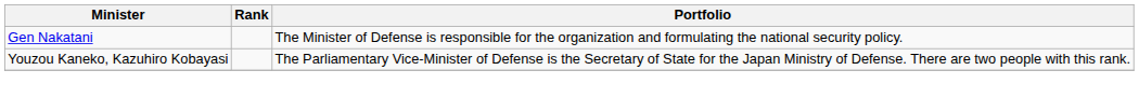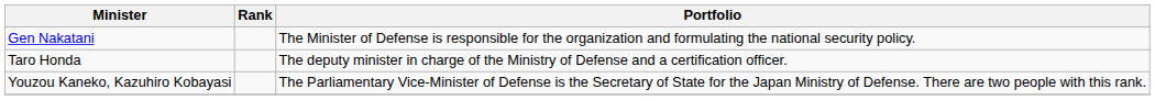+ row: Taro Honda | The deputy minister in charge of the Ministry of Defense and a certification officer.
